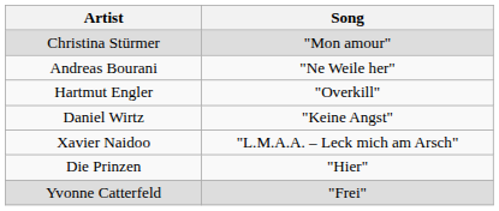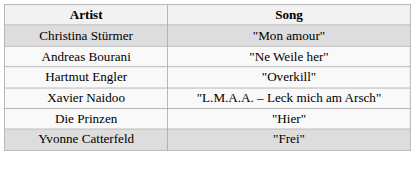- row: Daniel Wirtz | "Keine Angst"
